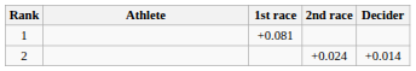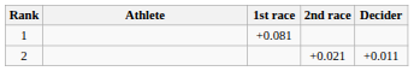2 | 2nd race: +0.024 -> +0.021
2 | Decider: +0.014 -> +0.011
